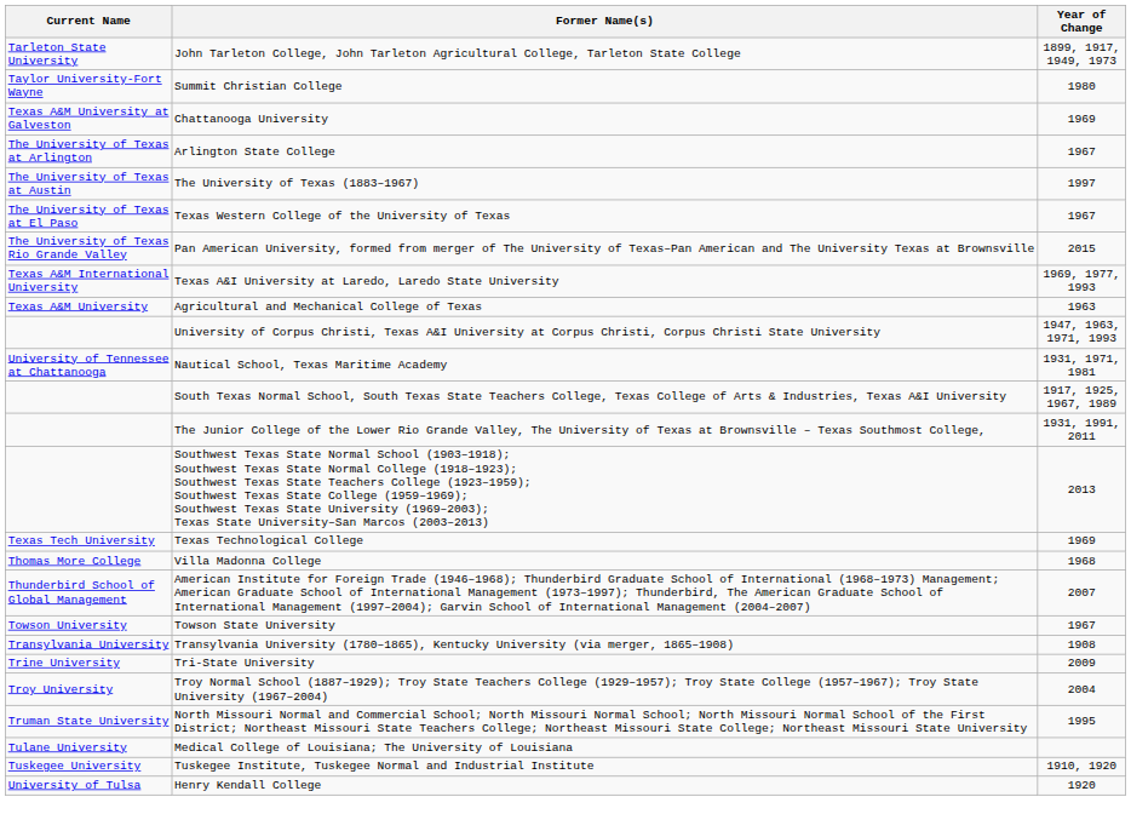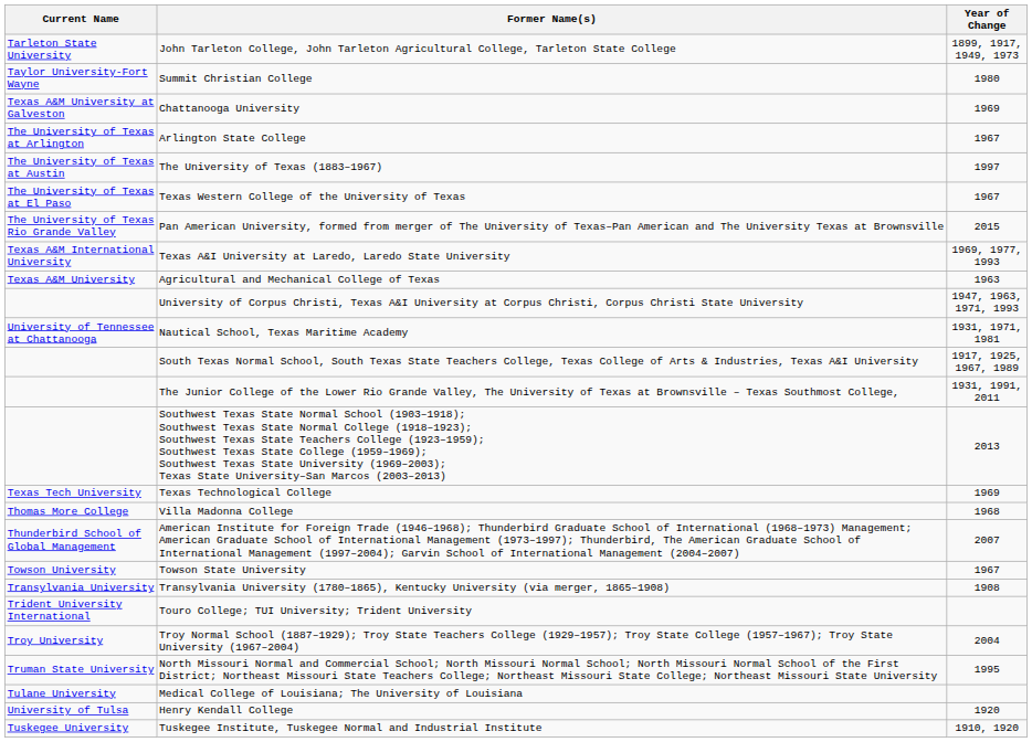+ row: Trident University International | Touro College; TUI University; Trident University
- row: Trine University | Tri-State University | 2009
rows swapped: Henry Kendall College <-> Tuskegee Institute, Tuskegee Normal and Industrial Institute
